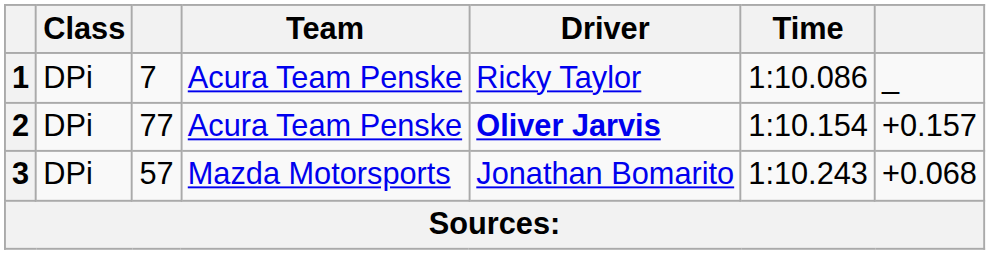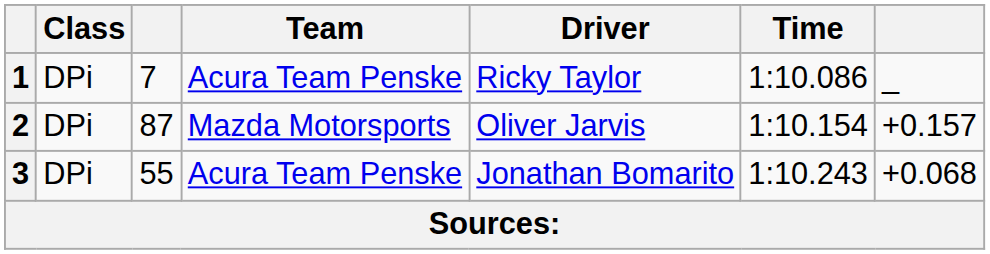2 | column 3: 77 -> 87
2 | Team: Acura Team Penske -> Mazda Motorsports
2 | Driver: bold -> normal
3 | column 3: 57 -> 55
3 | Team: Mazda Motorsports -> Acura Team Penske
